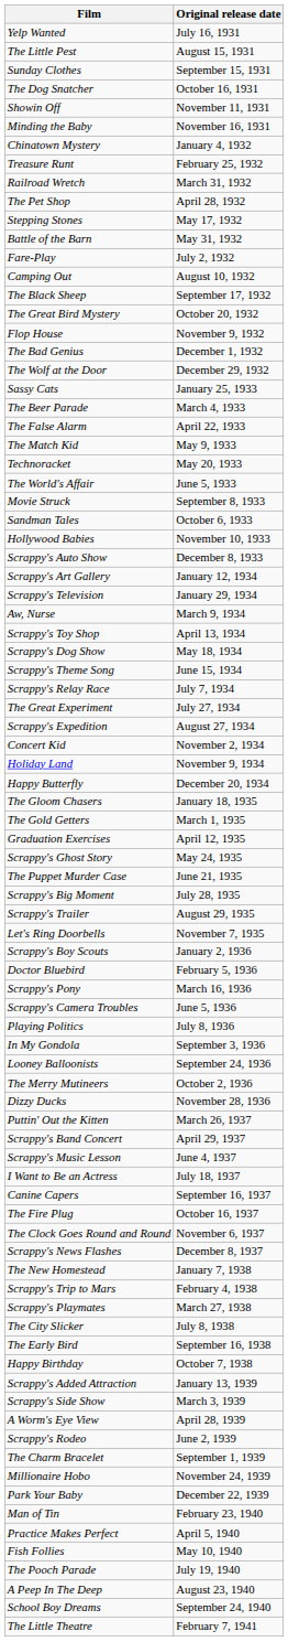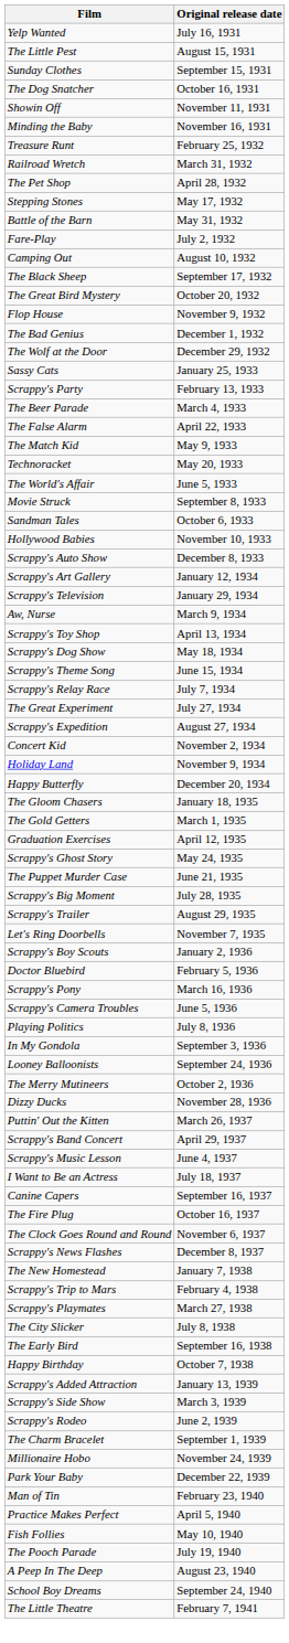- row: Chinatown Mystery | January 4, 1932
+ row: Scrappy's Party | February 13, 1933
- row: A Worm's Eye View | April 28, 1939
